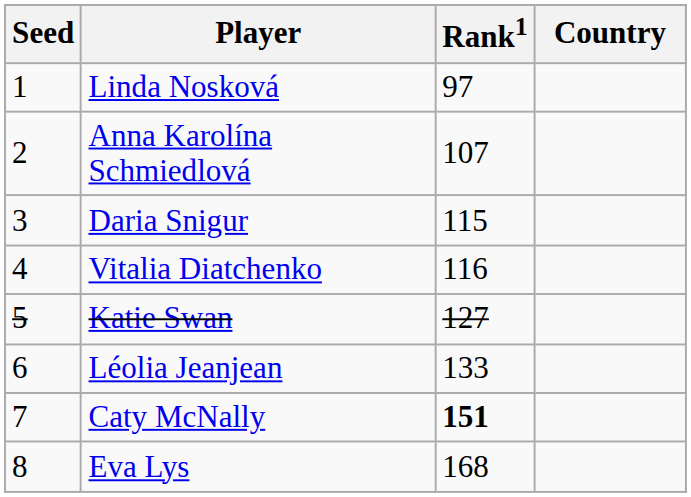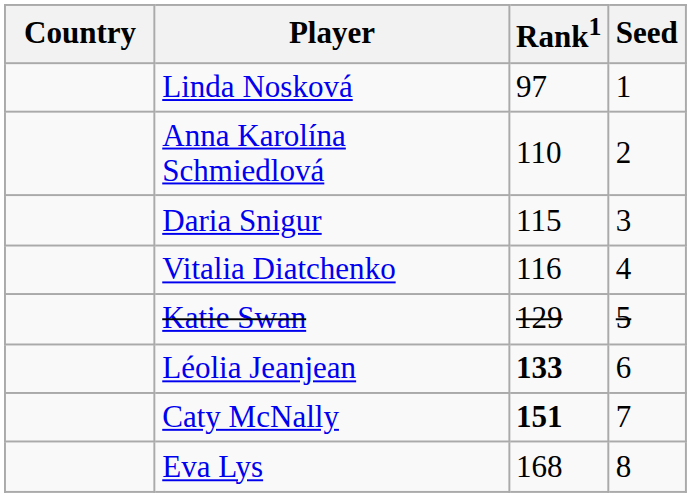columns swapped: Country <-> Seed
Anna Karolína Schmiedlová | Rank1: 107 -> 110
Katie Swan | Rank1: 127 -> 129
Léolia Jeanjean | Rank1: normal -> bold
